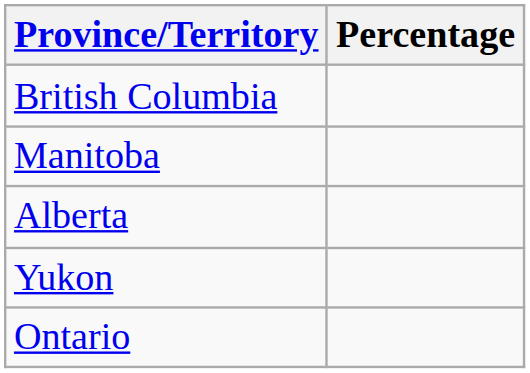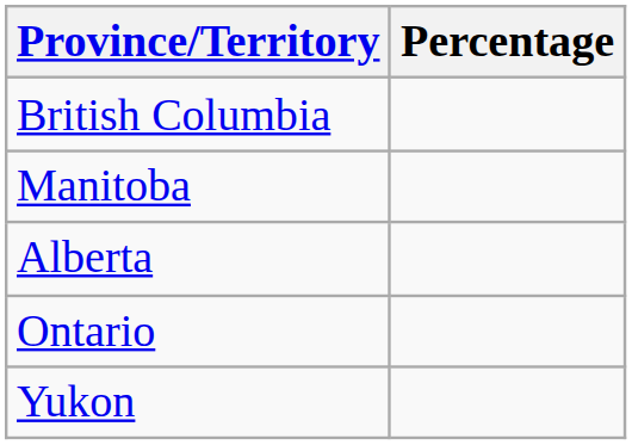rows swapped: Ontario <-> Yukon
